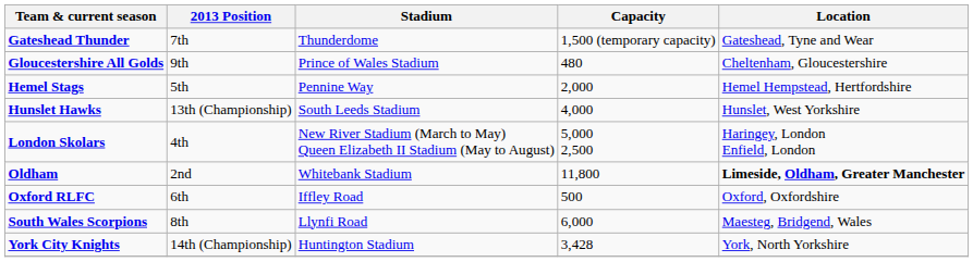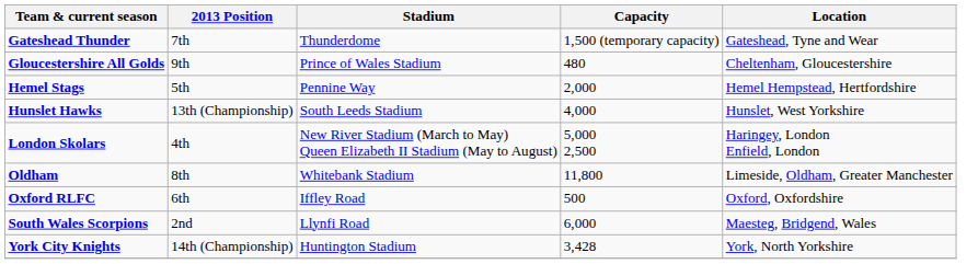Oldham | 2013 Position: 2nd -> 8th
Oldham | Location: bold -> normal
South Wales Scorpions | 2013 Position: 8th -> 2nd
